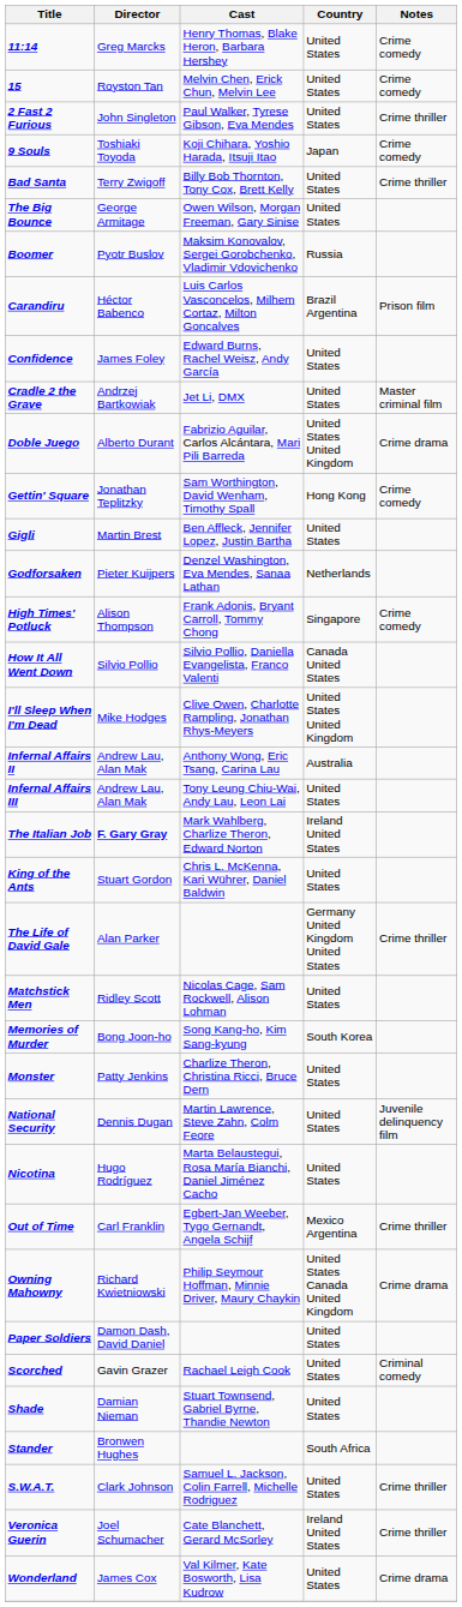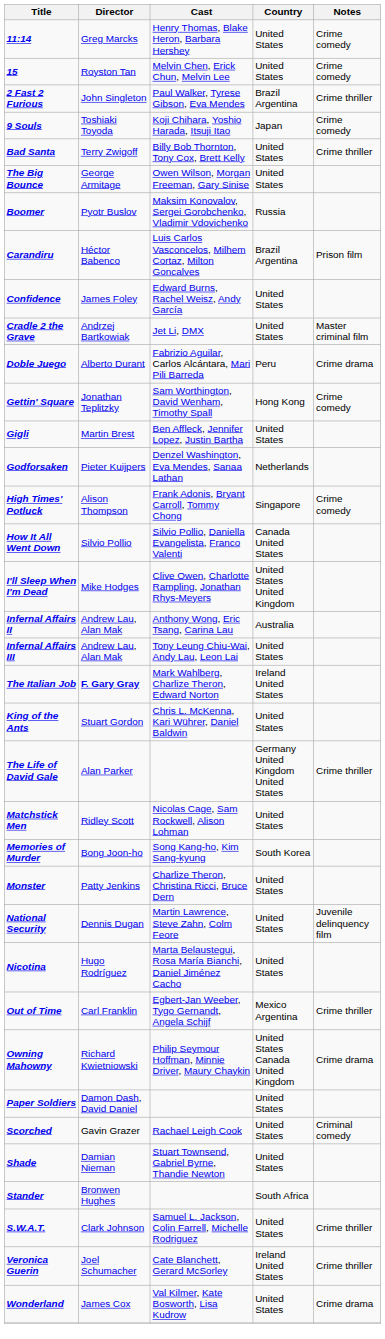2 Fast 2 Furious | Country: United States -> Brazil Argentina
Doble Juego | Country: United States United Kingdom -> Peru
